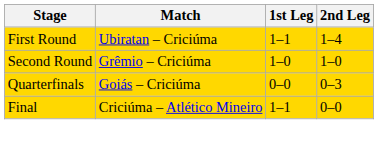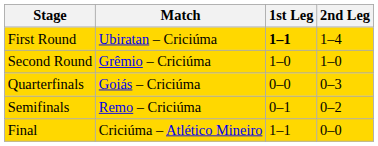First Round | 1st Leg: normal -> bold
+ row: Semifinals | Remo – Criciúma | 0–1 | 0–2
